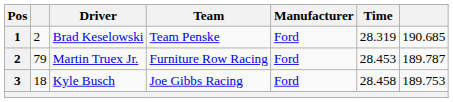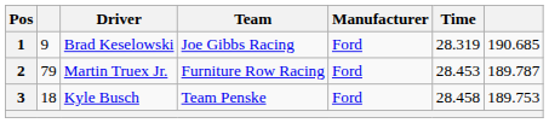Brad Keselowski | column 2: 2 -> 9
Brad Keselowski | Team: Team Penske -> Joe Gibbs Racing
Kyle Busch | Team: Joe Gibbs Racing -> Team Penske
